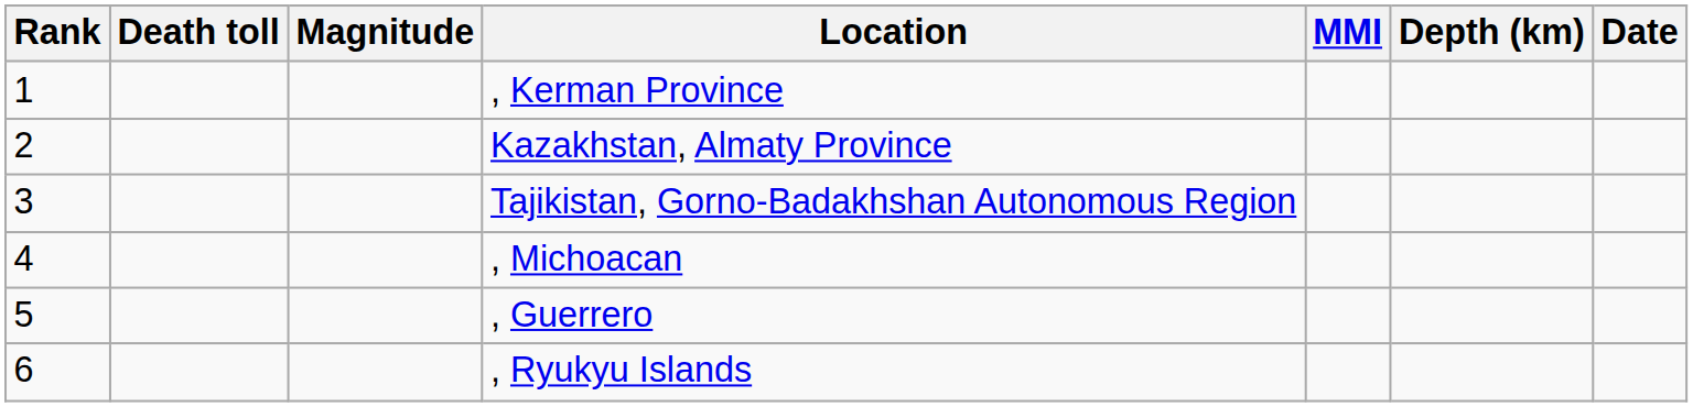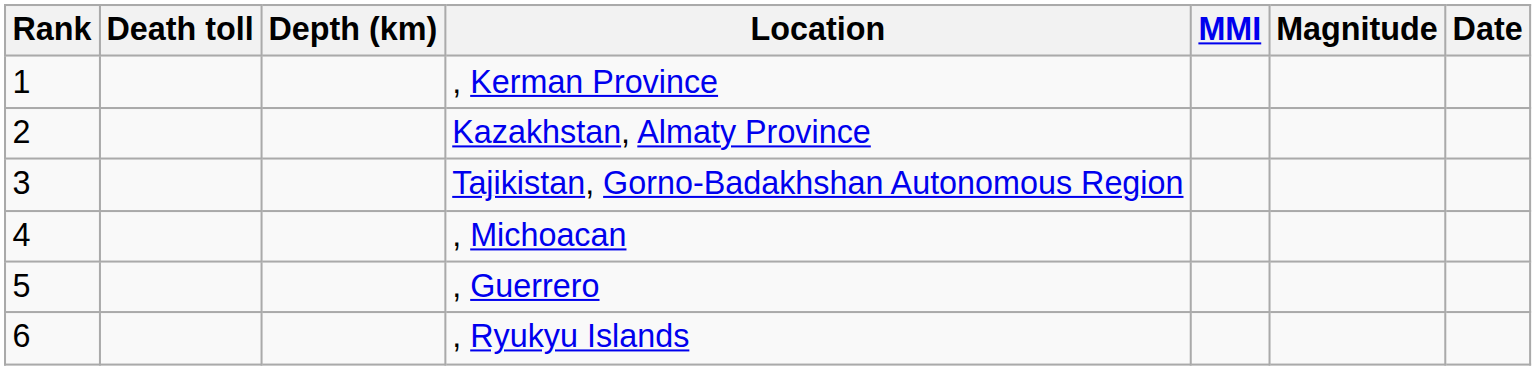columns swapped: Magnitude <-> Depth (km)
